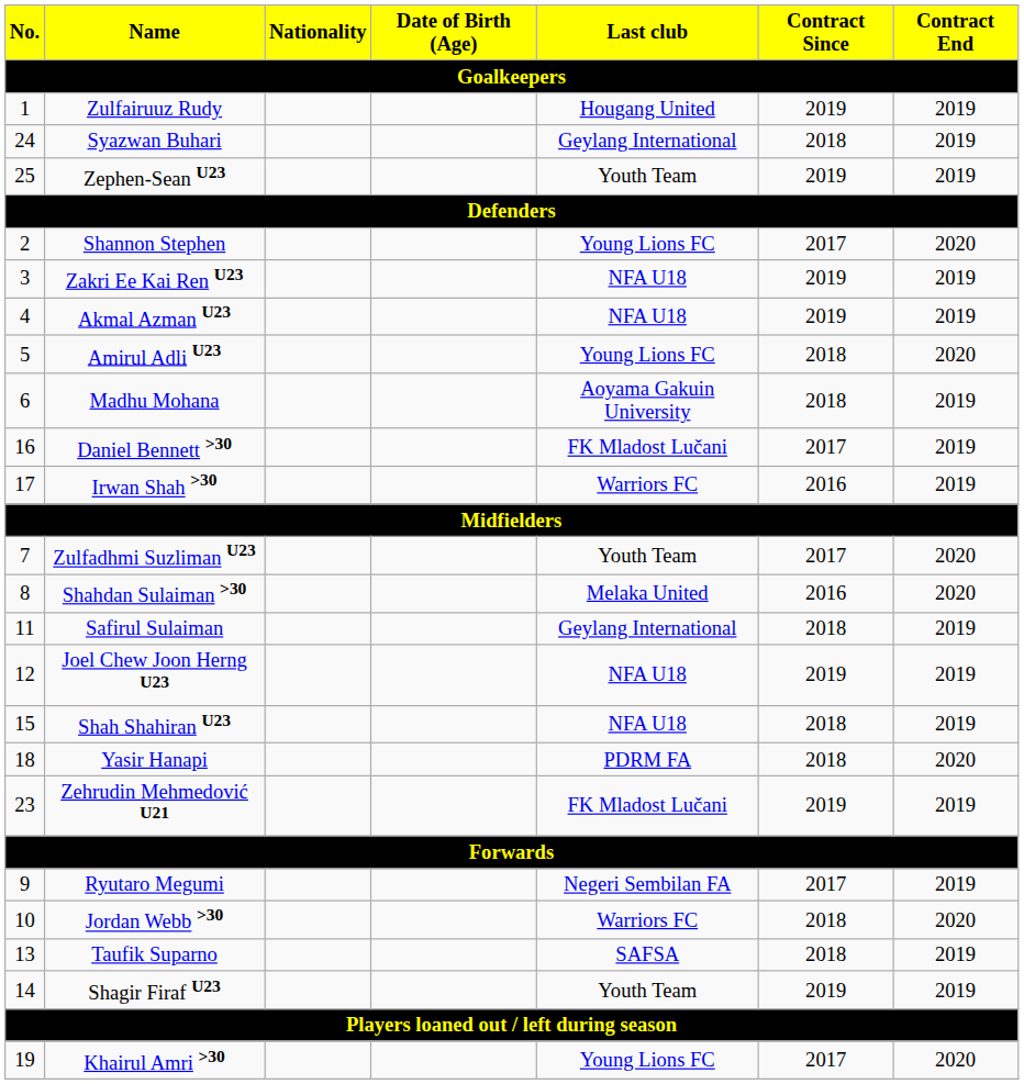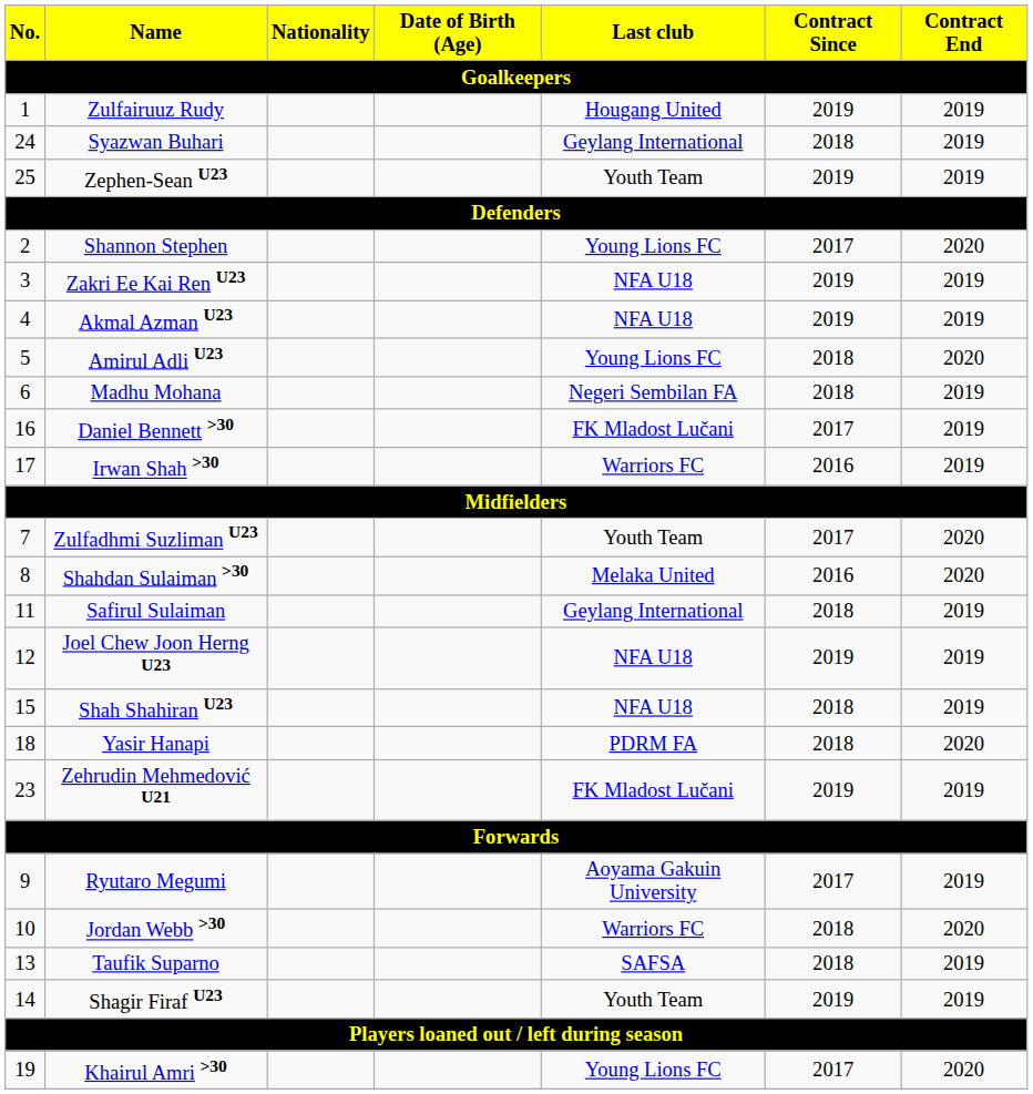Madhu Mohana | Last club: Aoyama Gakuin University -> Negeri Sembilan FA
Ryutaro Megumi | Last club: Negeri Sembilan FA -> Aoyama Gakuin University
